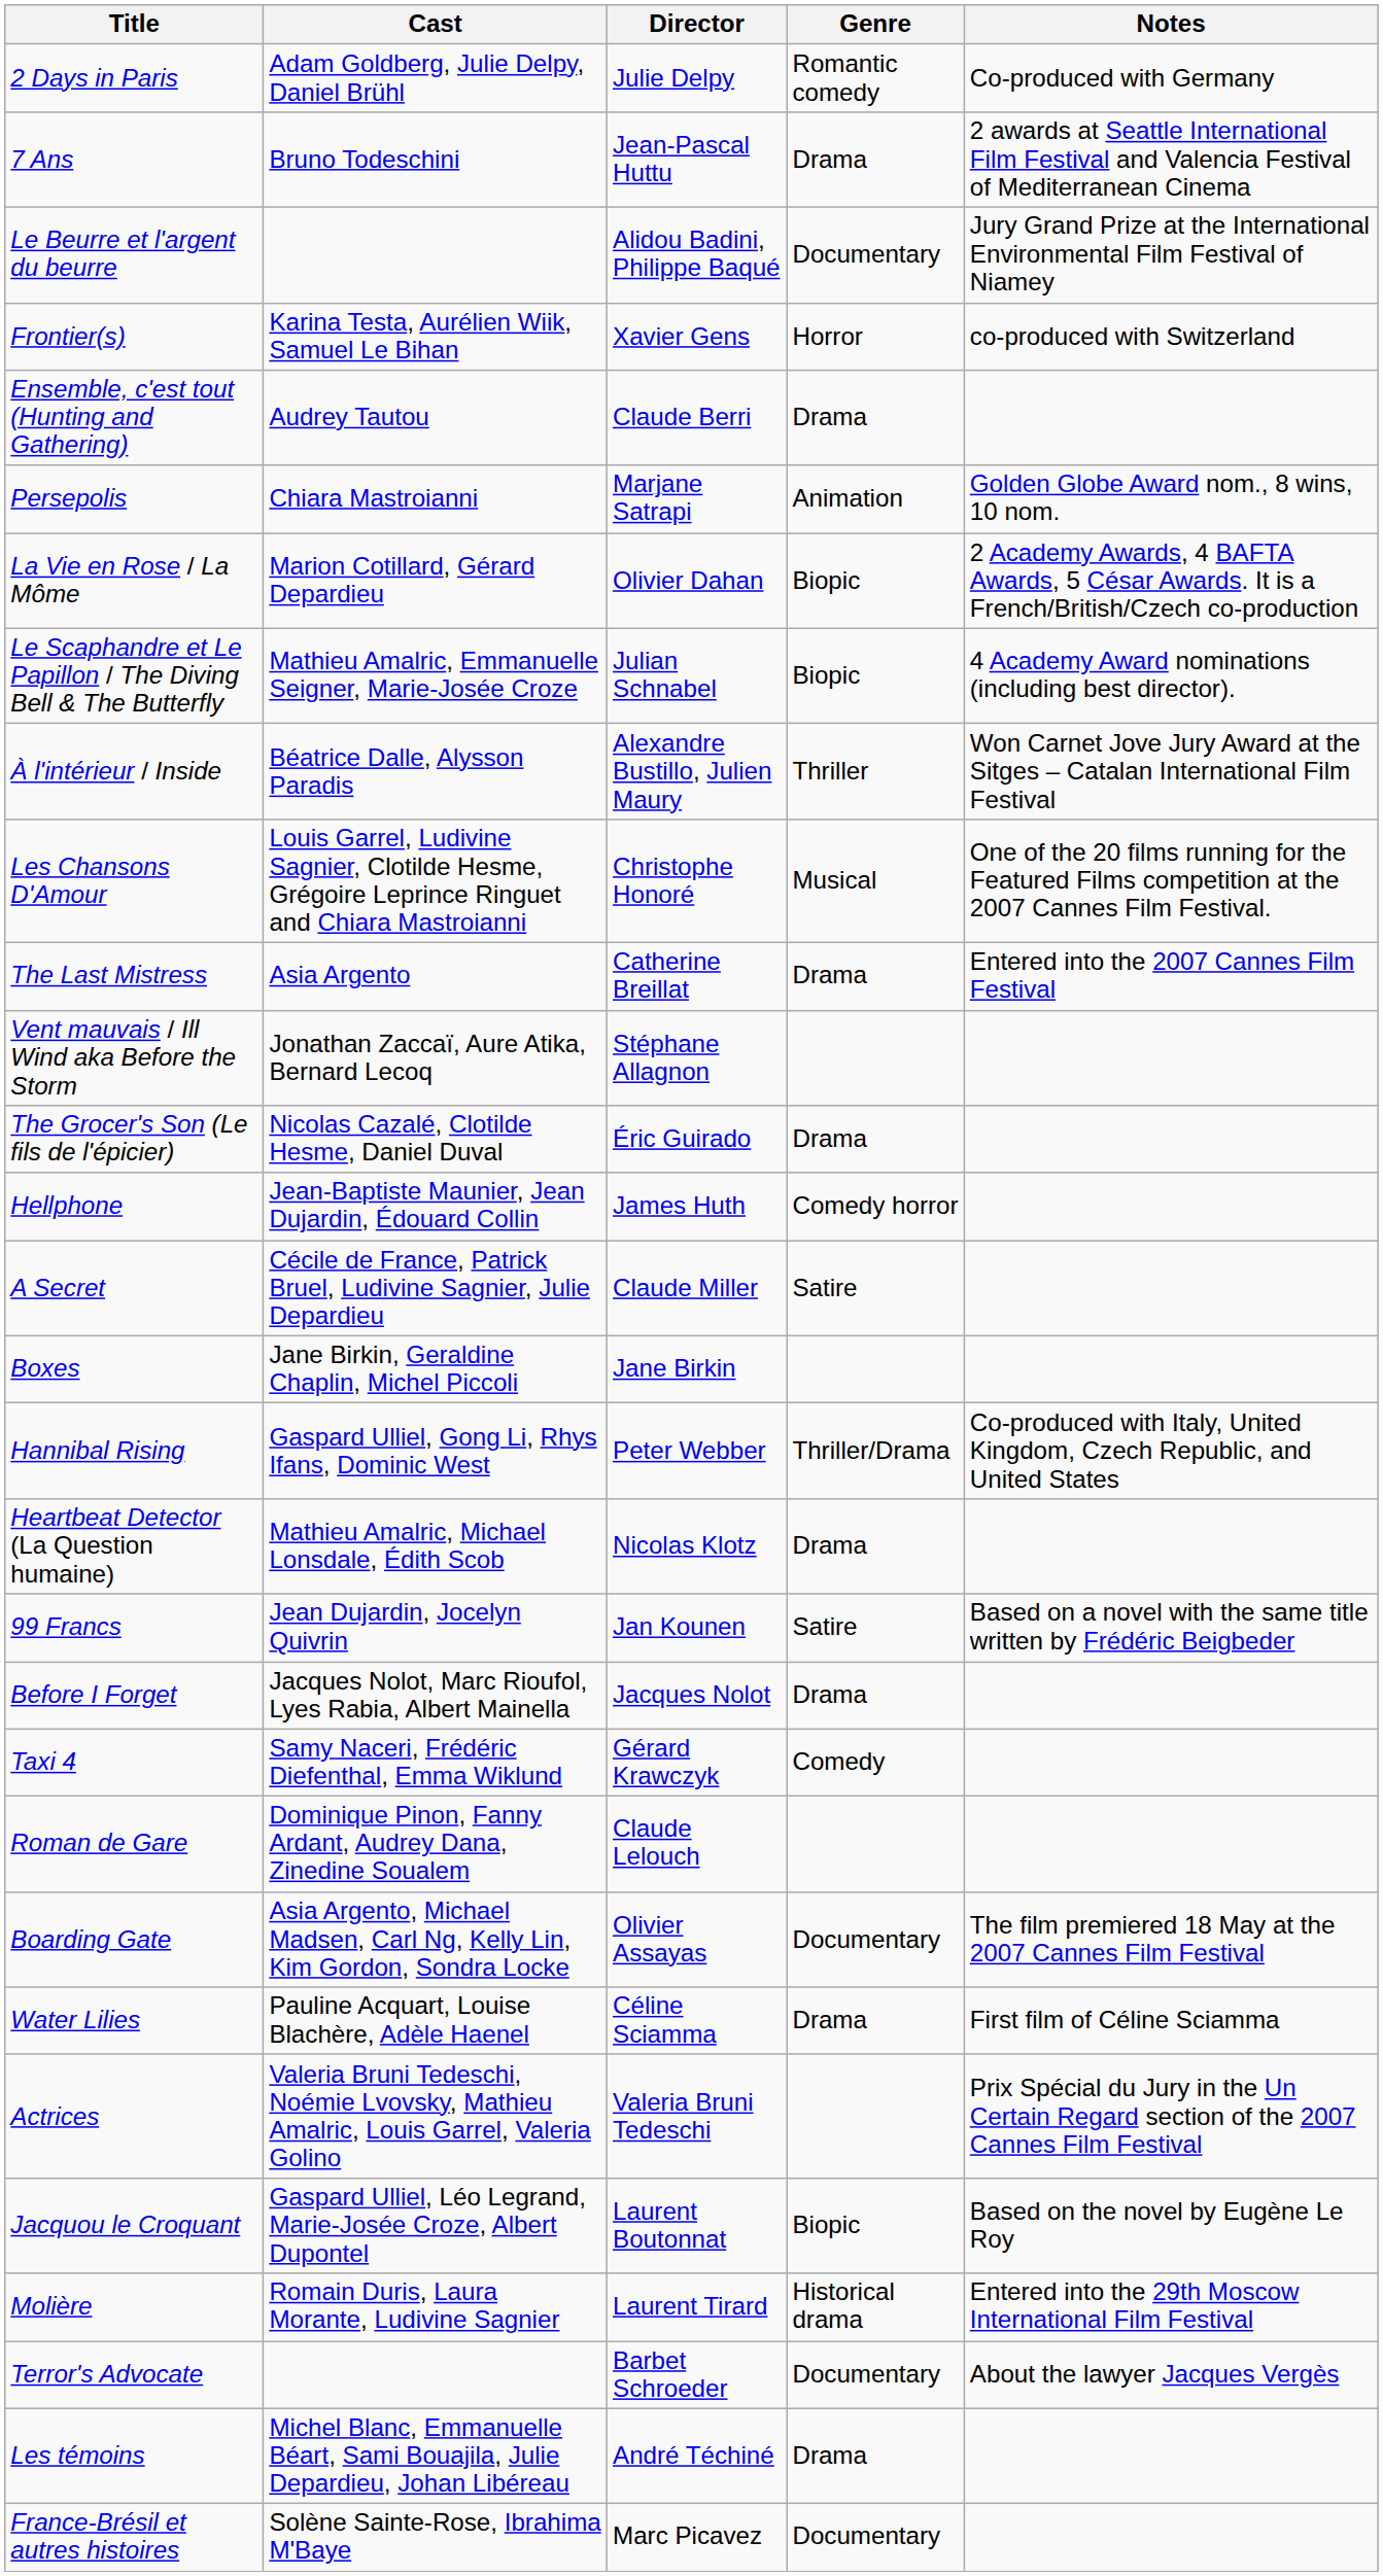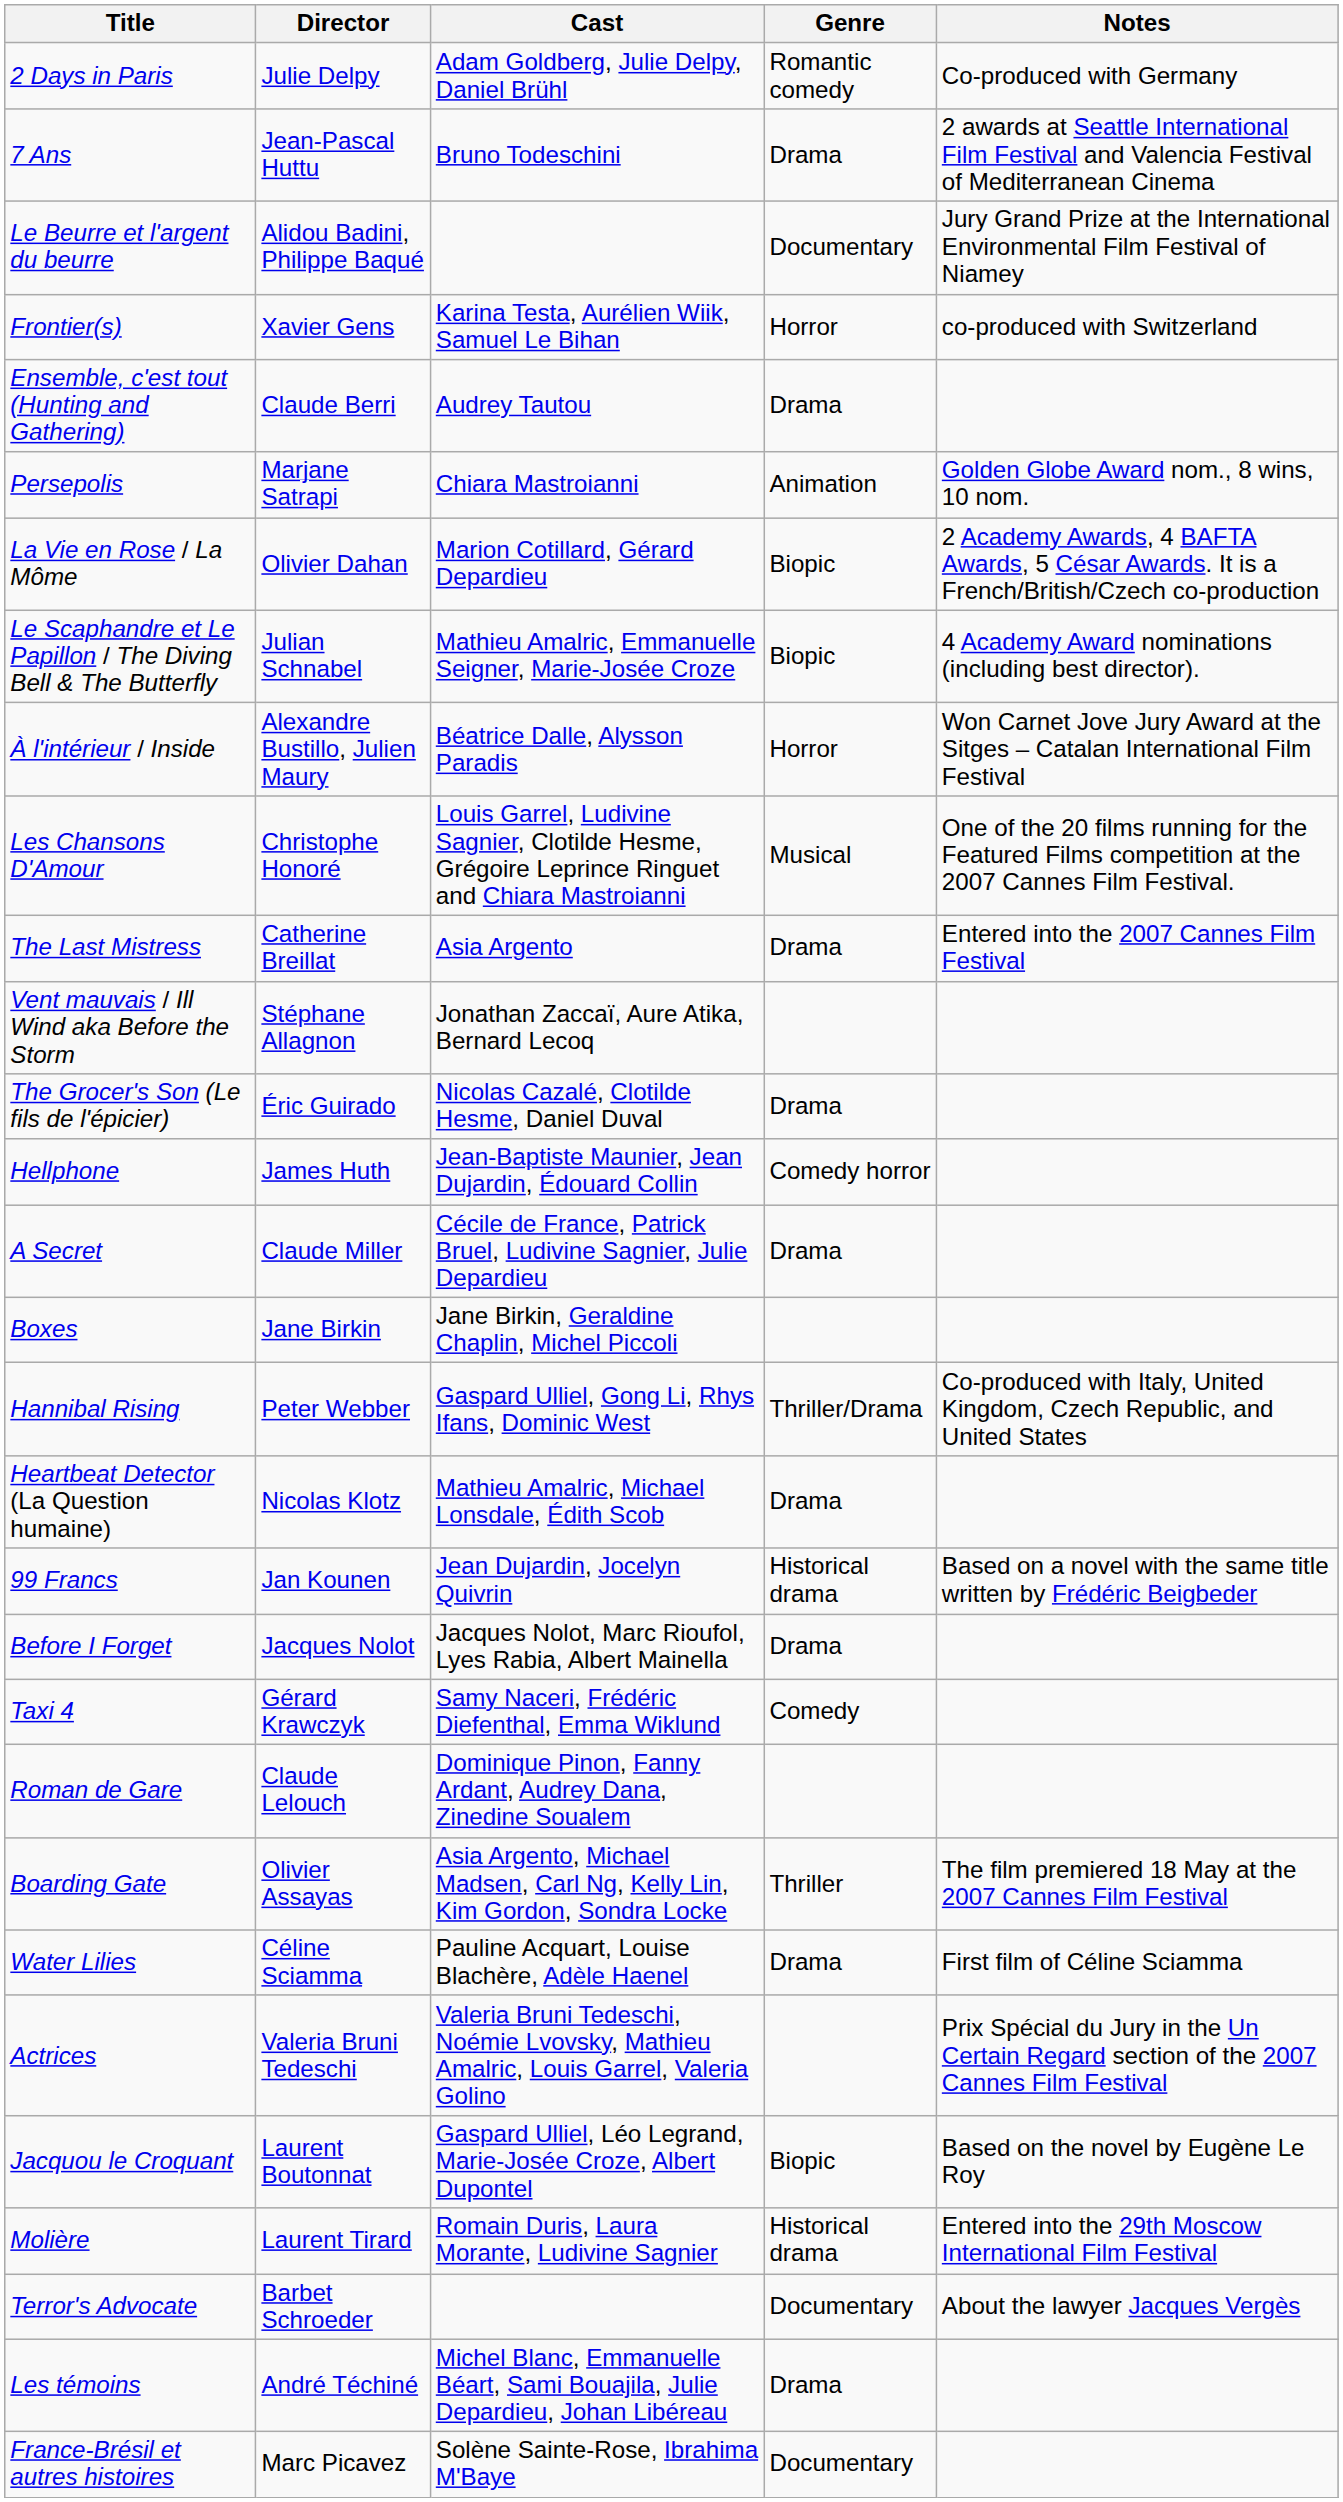columns swapped: Director <-> Cast
À l'intérieur / Inside | Genre: Thriller -> Horror
A Secret | Genre: Satire -> Drama
99 Francs | Genre: Satire -> Historical drama
Boarding Gate | Genre: Documentary -> Thriller
